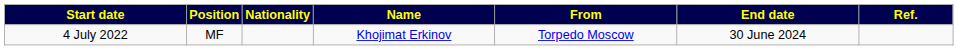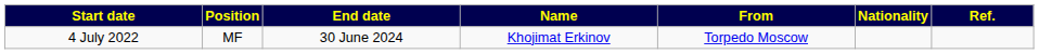columns swapped: Nationality <-> End date
